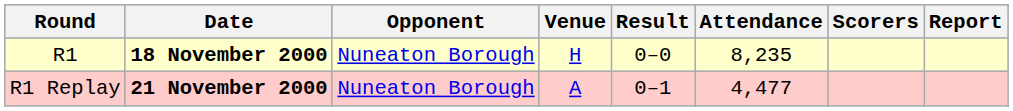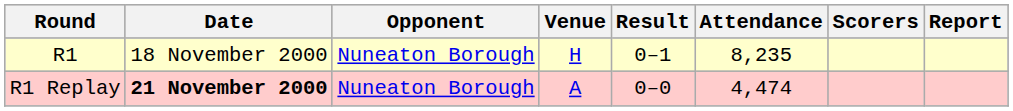R1 | Date: bold -> normal
R1 | Result: 0–0 -> 0–1
R1 Replay | Result: 0–1 -> 0–0
R1 Replay | Attendance: 4,477 -> 4,474
